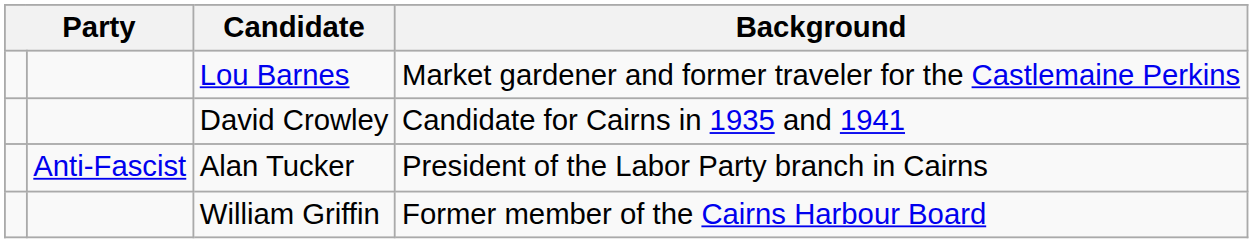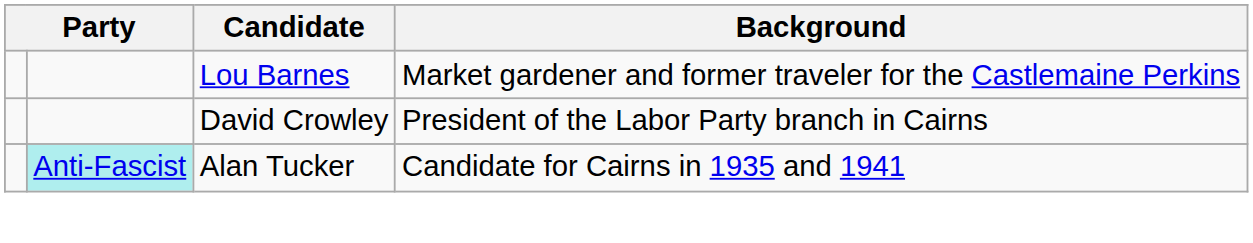David Crowley | Background: Candidate for Cairns in 1935 and 1941 -> President of the Labor Party branch in Cairns
Alan Tucker | column 2: no background -> paleturquoise background
Alan Tucker | Background: President of the Labor Party branch in Cairns -> Candidate for Cairns in 1935 and 1941
- row: William Griffin | Former member of the Cairns Harbour Board
